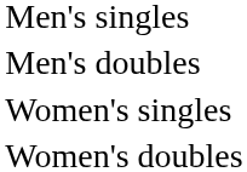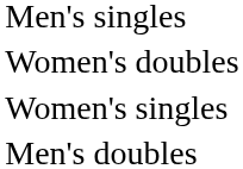rows swapped: Men's doubles <-> Women's doubles
